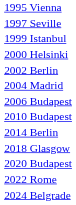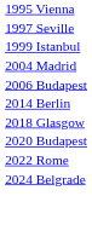- row: 2000 Helsinki
- row: 2002 Berlin
- row: 2010 Budapest
